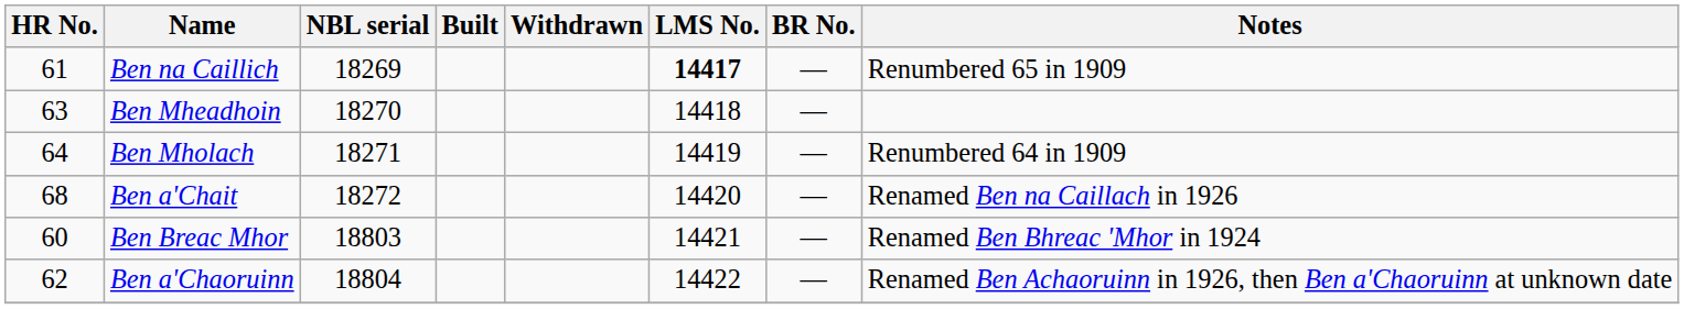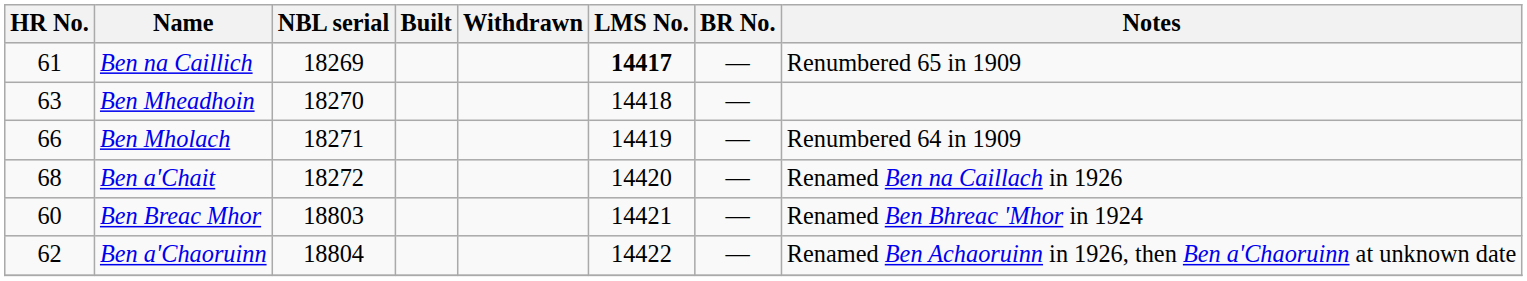Ben Mholach | HR No.: 64 -> 66
